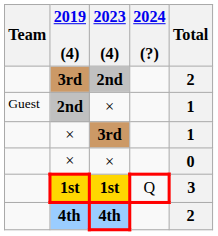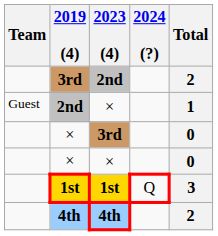× / 3rd | Total: 1 -> 0
